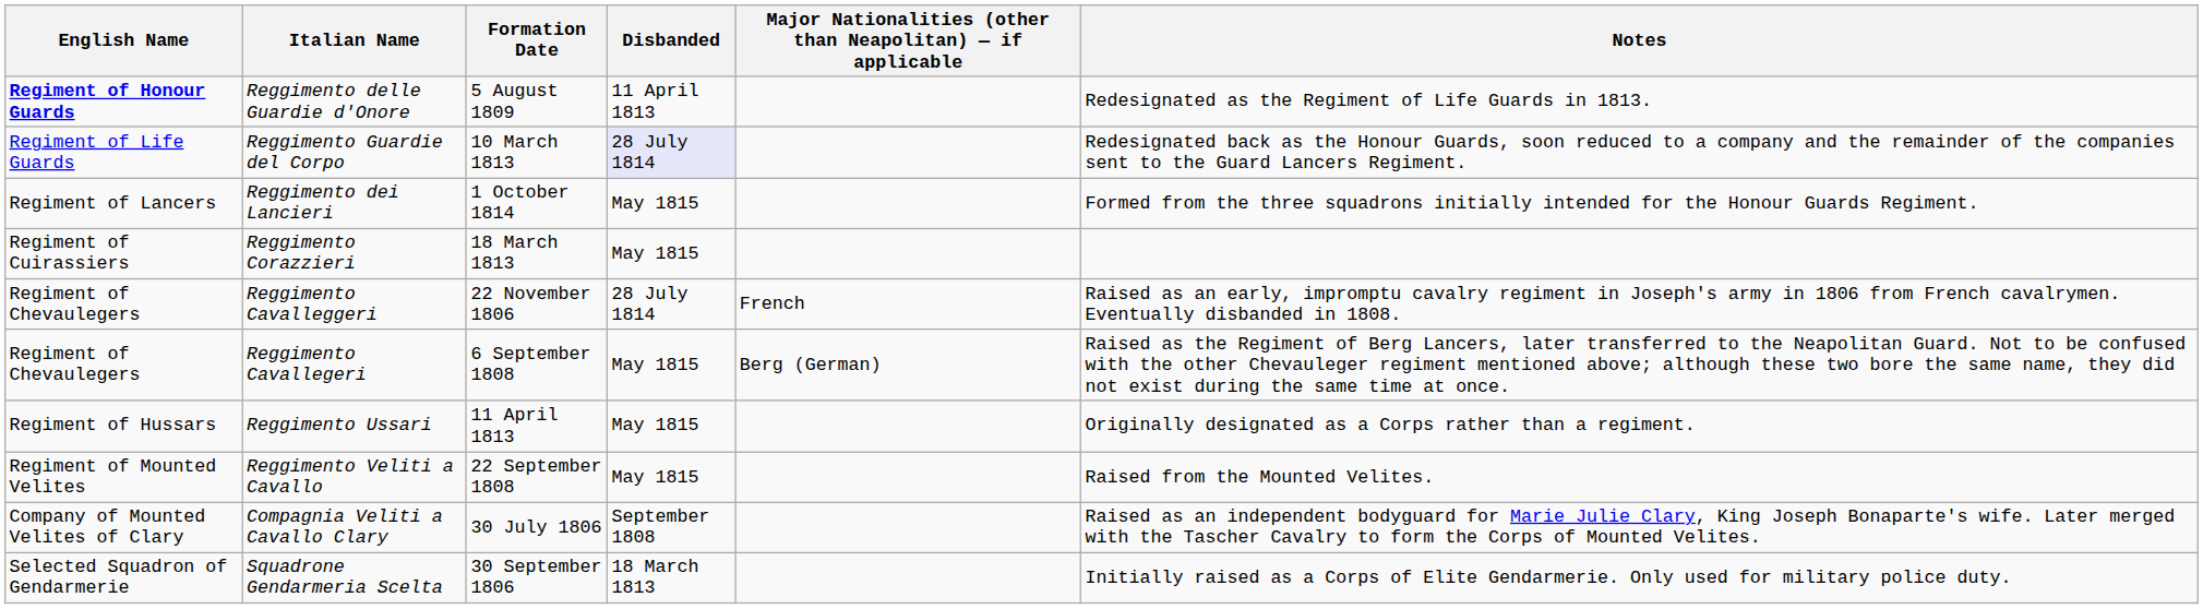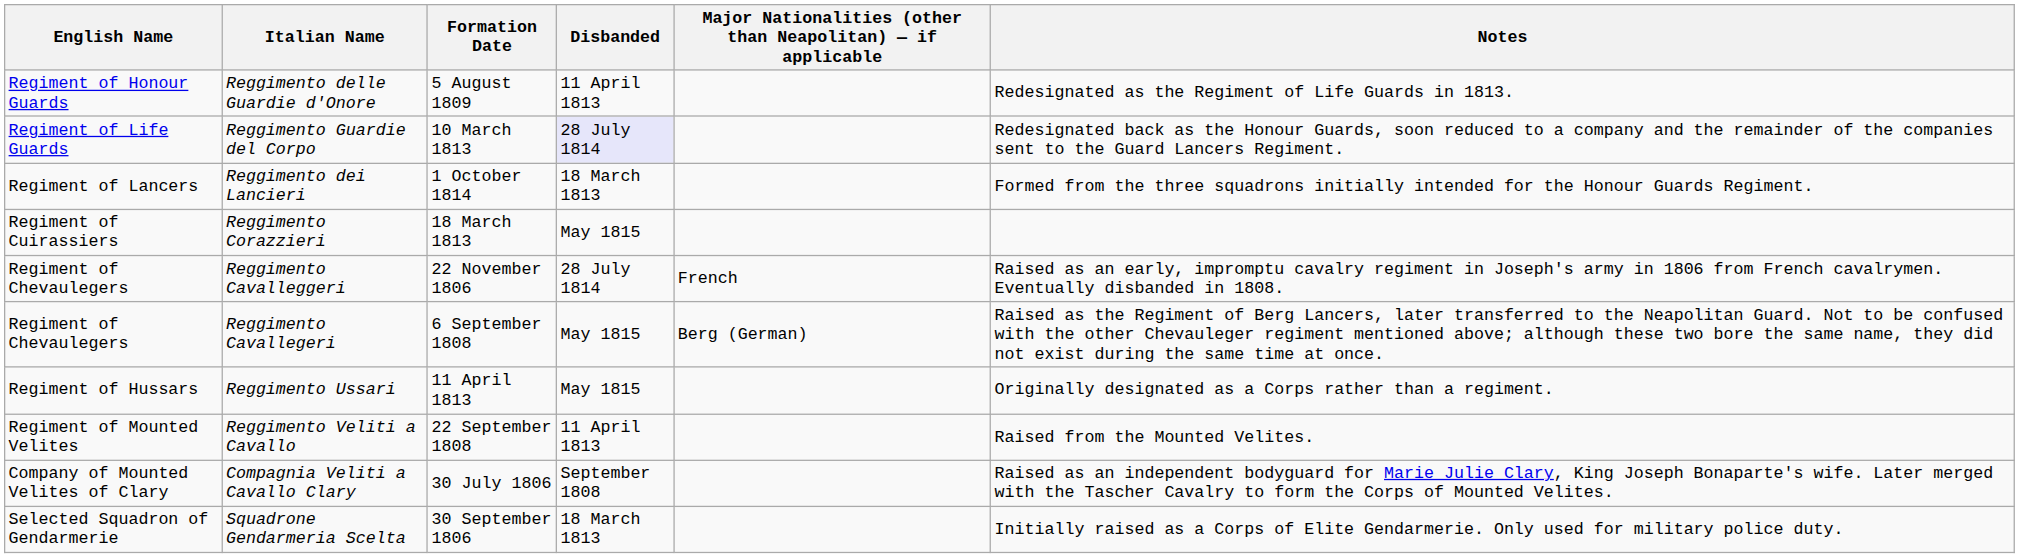Reggimento delle Guardie d'Onore | English Name: bold -> normal
Reggimento dei Lancieri | Disbanded: May 1815 -> 18 March 1813
Reggimento Veliti a Cavallo | Disbanded: May 1815 -> 11 April 1813
